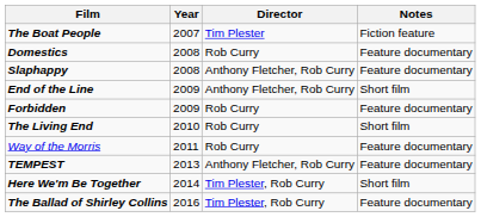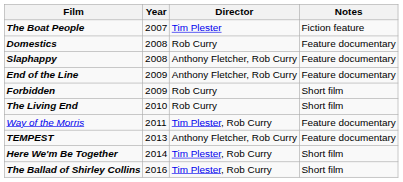End of the Line | Notes: Short film -> Feature documentary
Forbidden | Notes: Feature documentary -> Short film
Way of the Morris | Director: Rob Curry -> Tim Plester, Rob Curry
The Ballad of Shirley Collins | Notes: Feature documentary -> Short film
